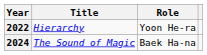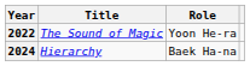2022 | Title: Hierarchy -> The Sound of Magic
2024 | Title: The Sound of Magic -> Hierarchy
